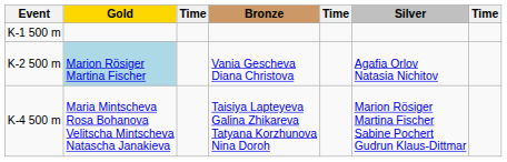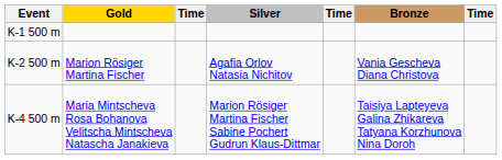columns swapped: Silver <-> Bronze
K-2 500 m | Gold: lightblue background -> no background
